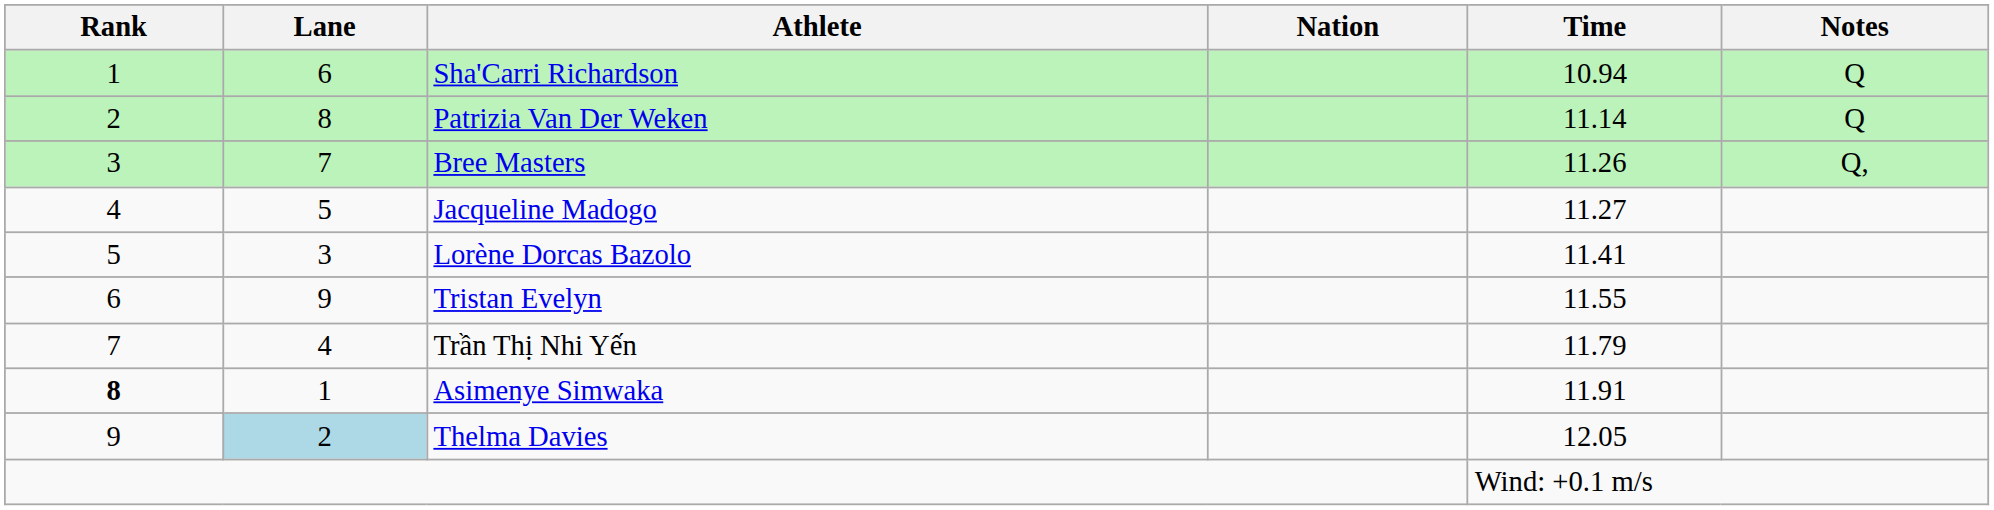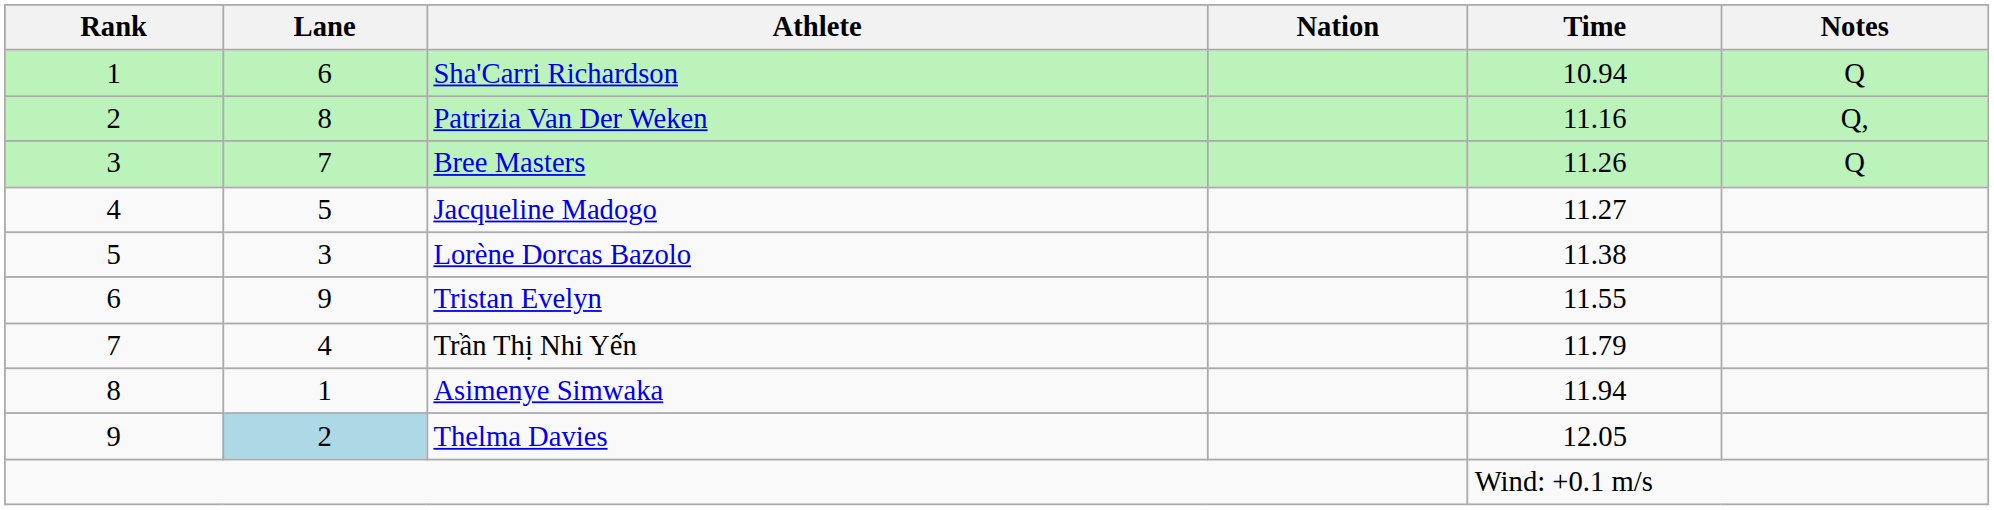Patrizia Van Der Weken | Time: 11.14 -> 11.16
Patrizia Van Der Weken | Notes: Q -> Q,
Bree Masters | Notes: Q, -> Q
Lorène Dorcas Bazolo | Time: 11.41 -> 11.38
Asimenye Simwaka | Rank: bold -> normal
Asimenye Simwaka | Time: 11.91 -> 11.94
